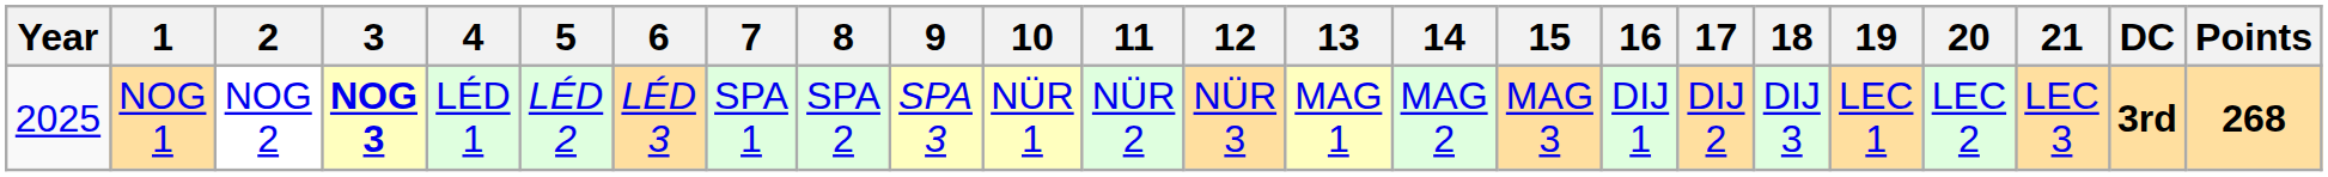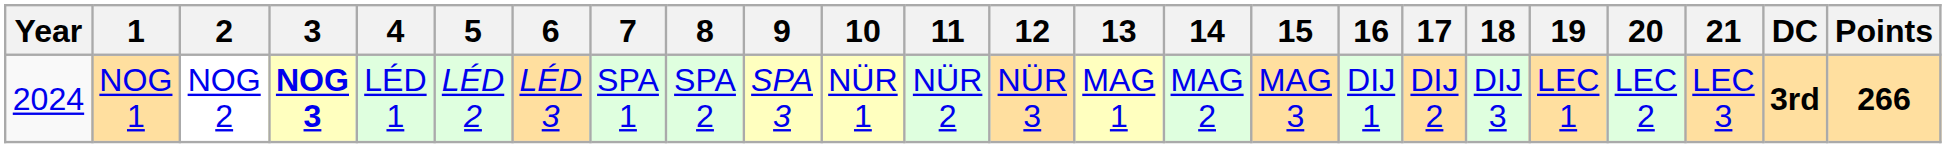NOG 1 | Year: 2025 -> 2024
NOG 1 | Points: 268 -> 266
